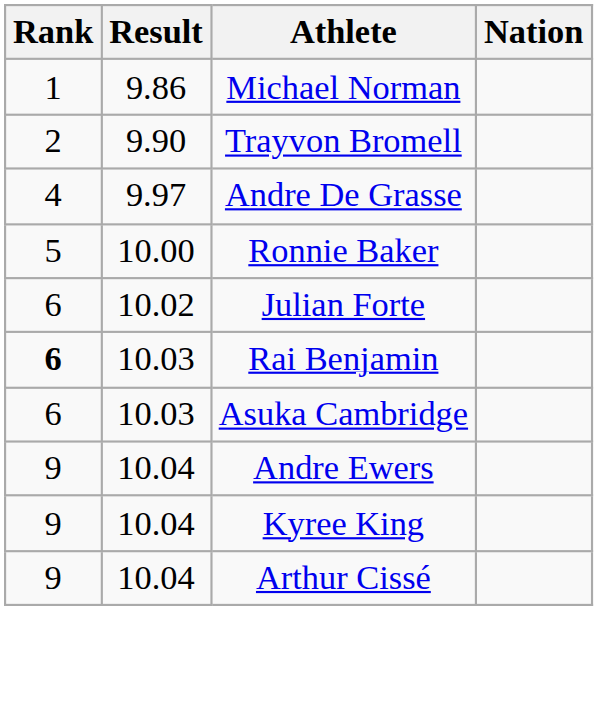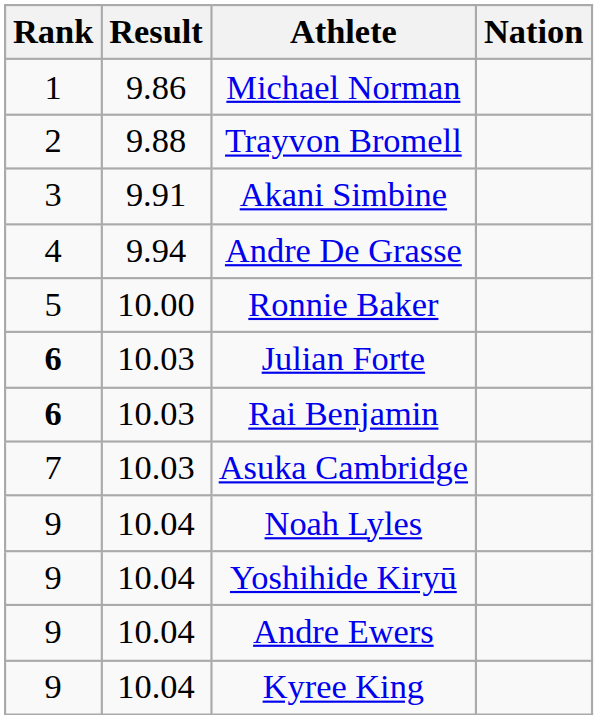Trayvon Bromell | Result: 9.90 -> 9.88
+ row: 3 | 9.91 | Akani Simbine
Andre De Grasse | Result: 9.97 -> 9.94
Julian Forte | Rank: normal -> bold
Julian Forte | Result: 10.02 -> 10.03
Asuka Cambridge | Rank: 6 -> 7
+ row: 9 | 10.04 | Noah Lyles
+ row: 9 | 10.04 | Yoshihide Kiryū
- row: 9 | 10.04 | Arthur Cissé
